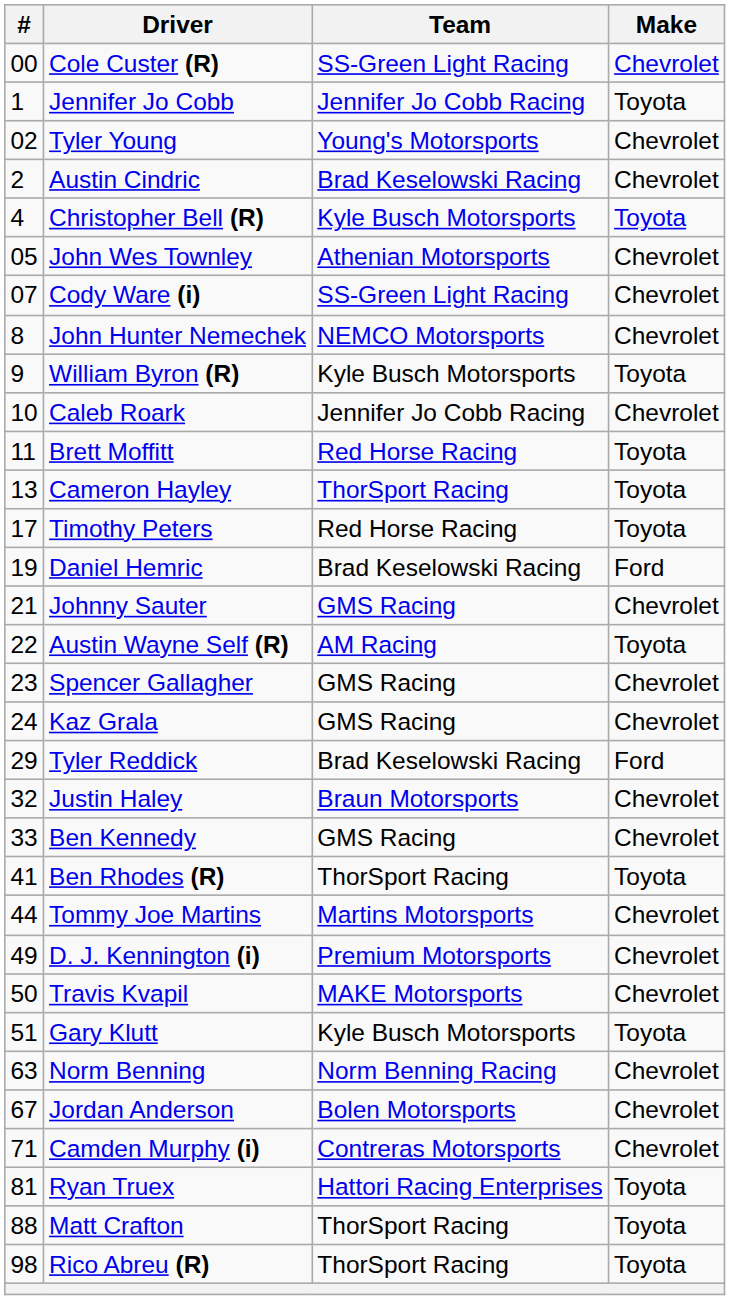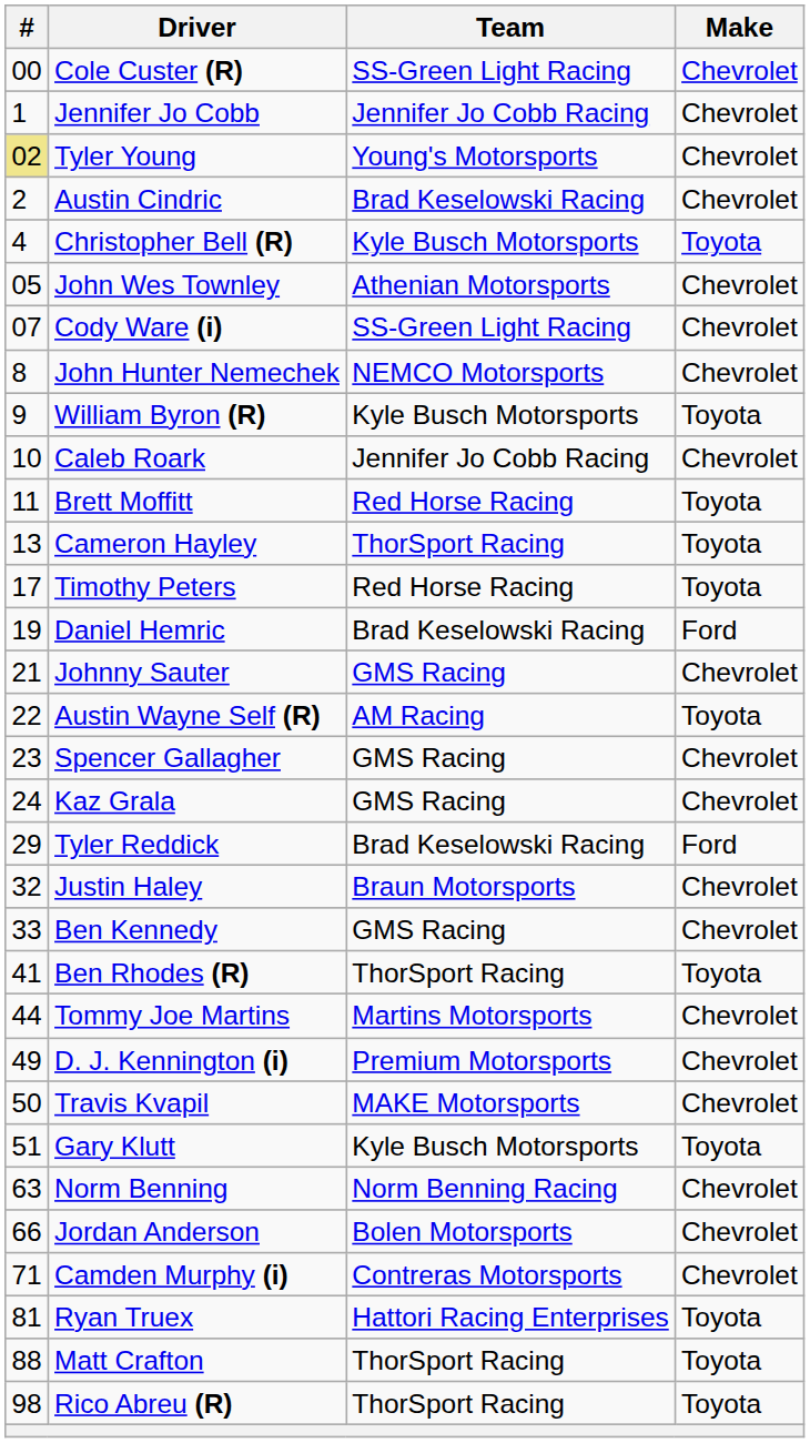Jennifer Jo Cobb | Make: Toyota -> Chevrolet
Tyler Young | #: no background -> khaki background
Jordan Anderson | #: 67 -> 66
